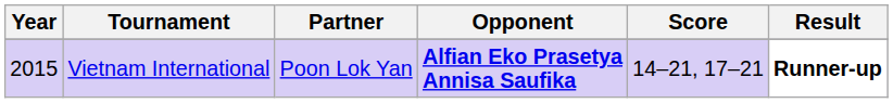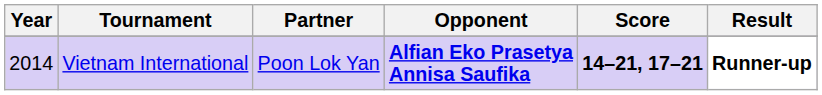Vietnam International | Year: 2015 -> 2014
Vietnam International | Score: normal -> bold
